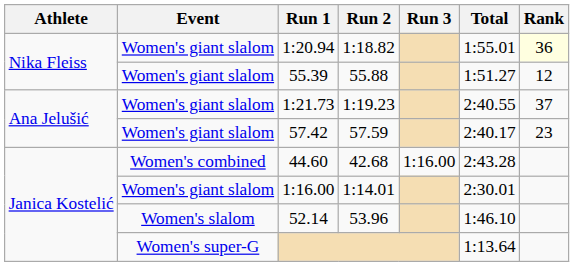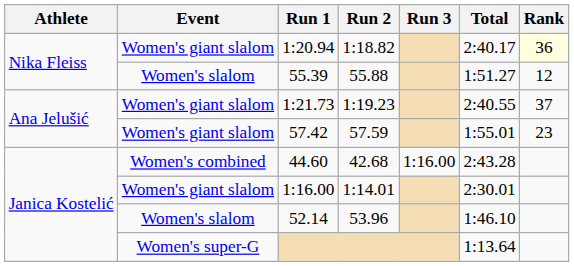1:20.94 | Total: 1:55.01 -> 2:40.17
55.39 | Event: Women's giant slalom -> Women's slalom
57.42 | Total: 2:40.17 -> 1:55.01
